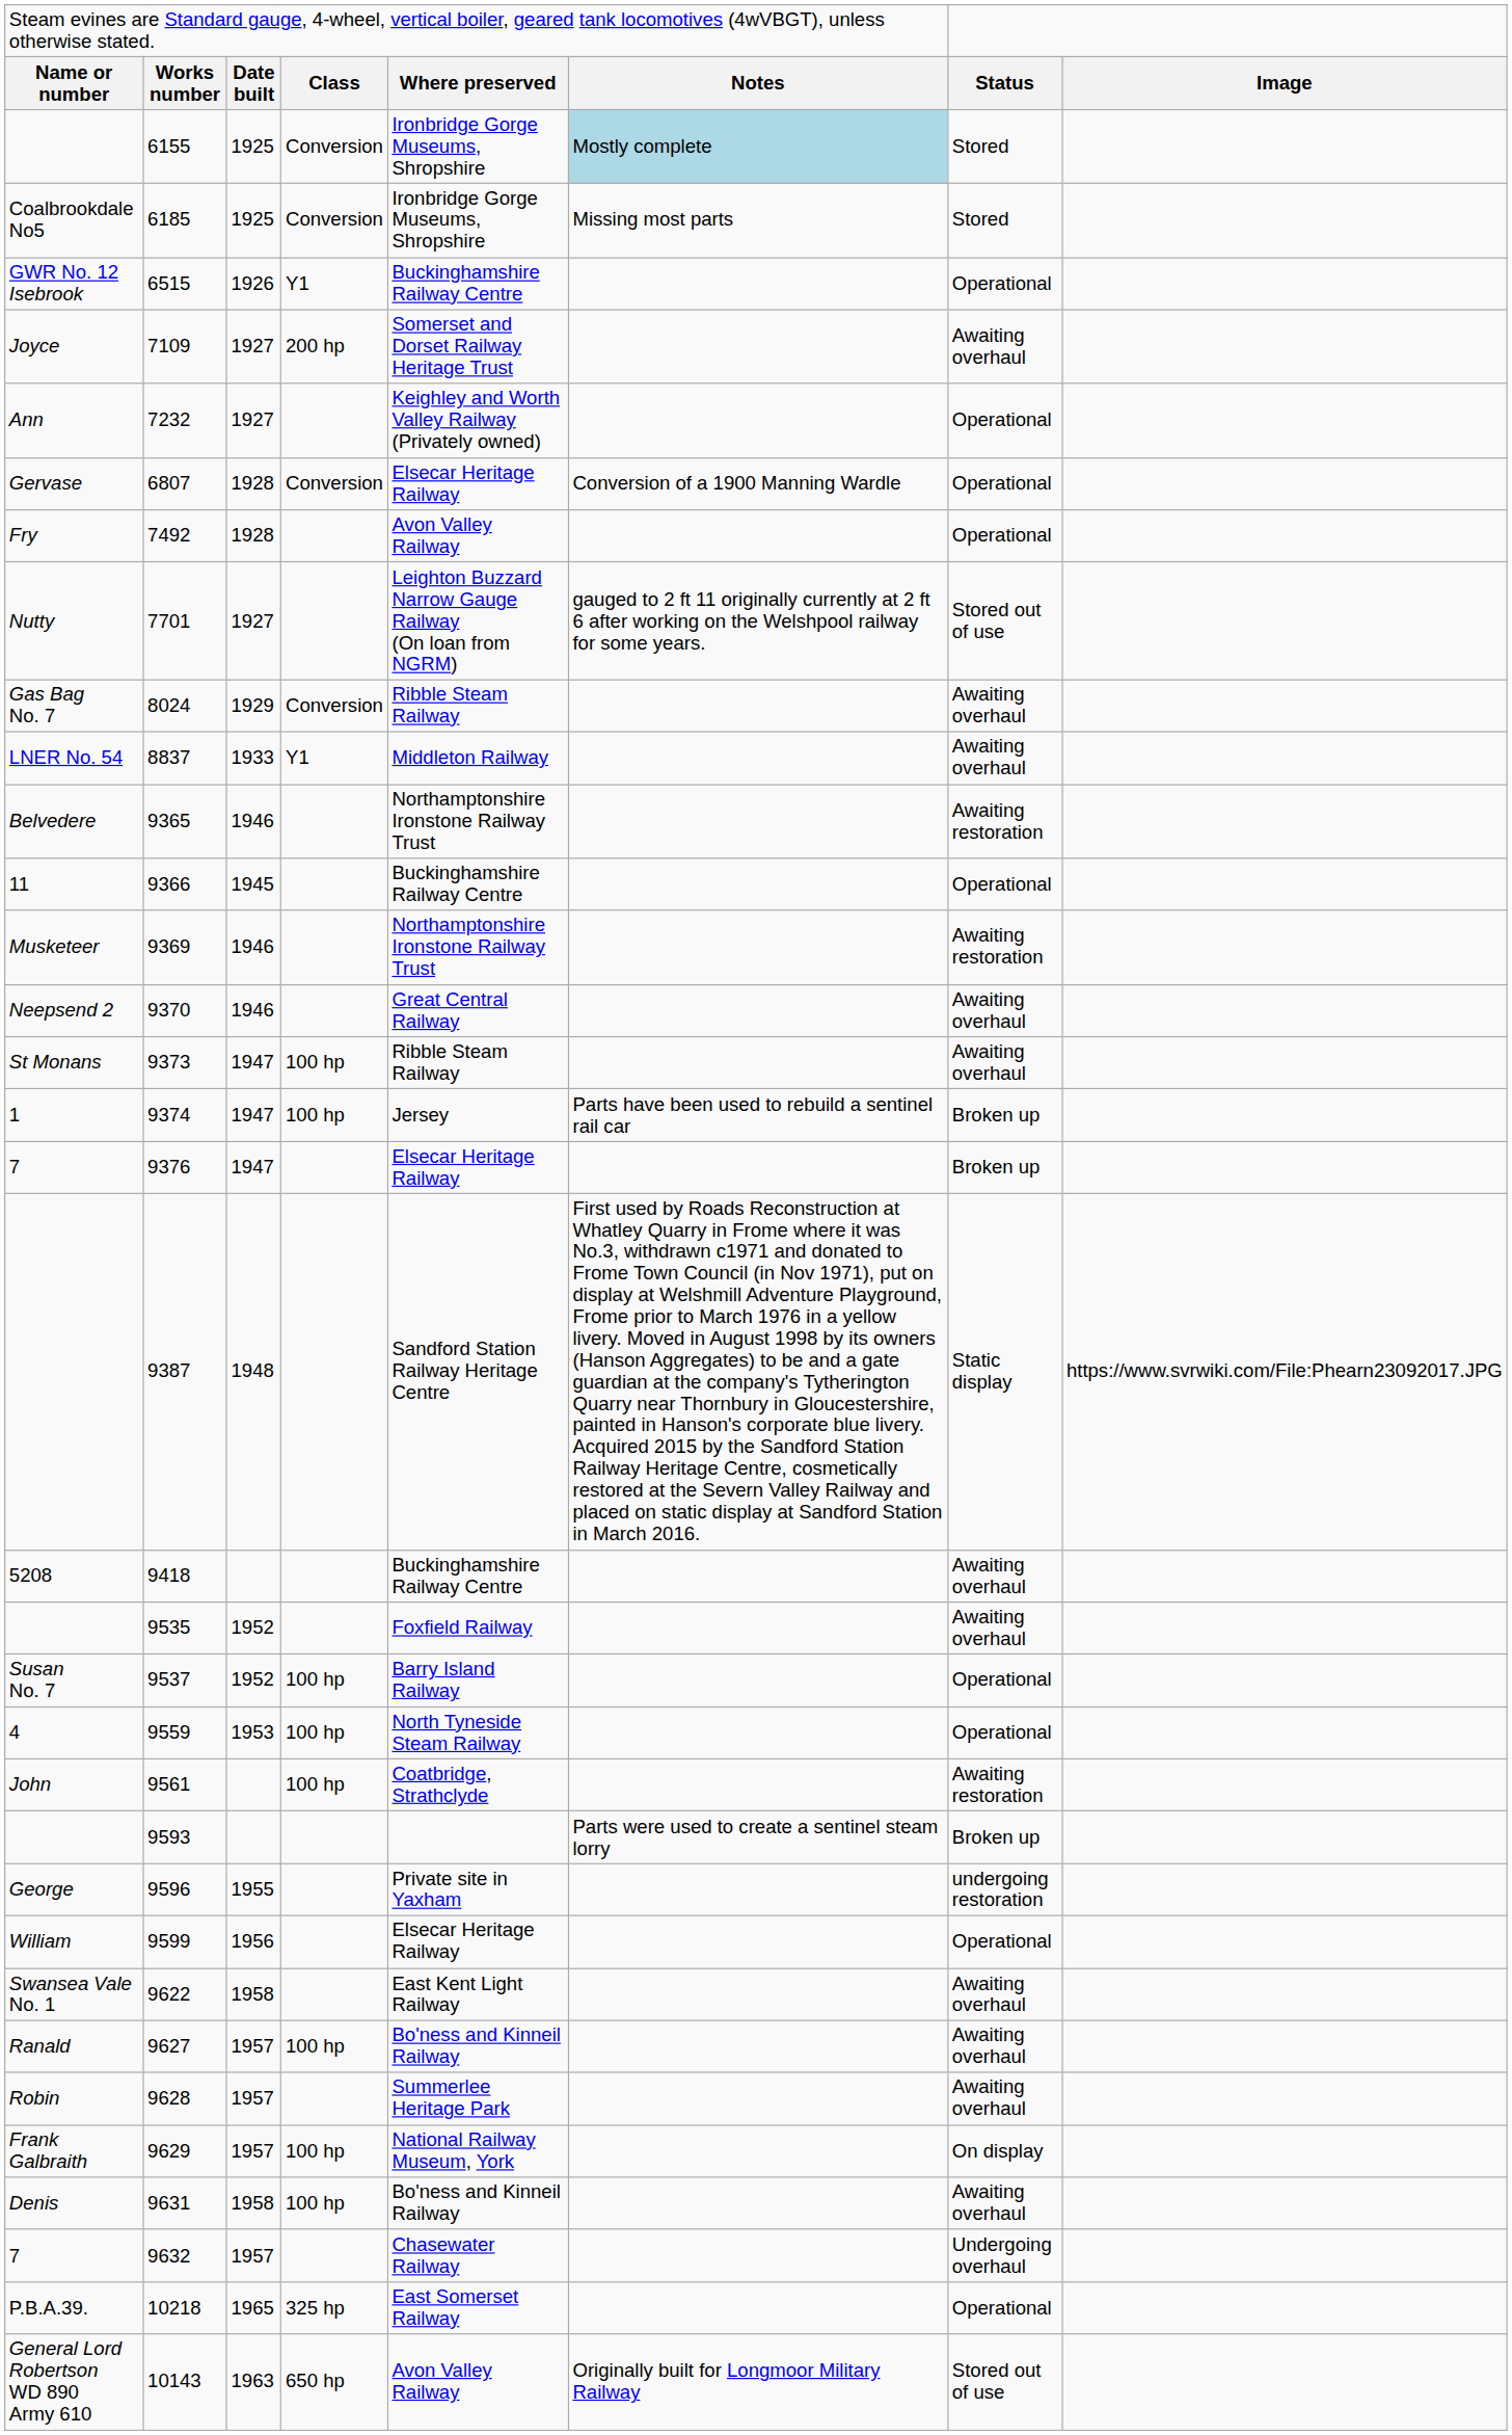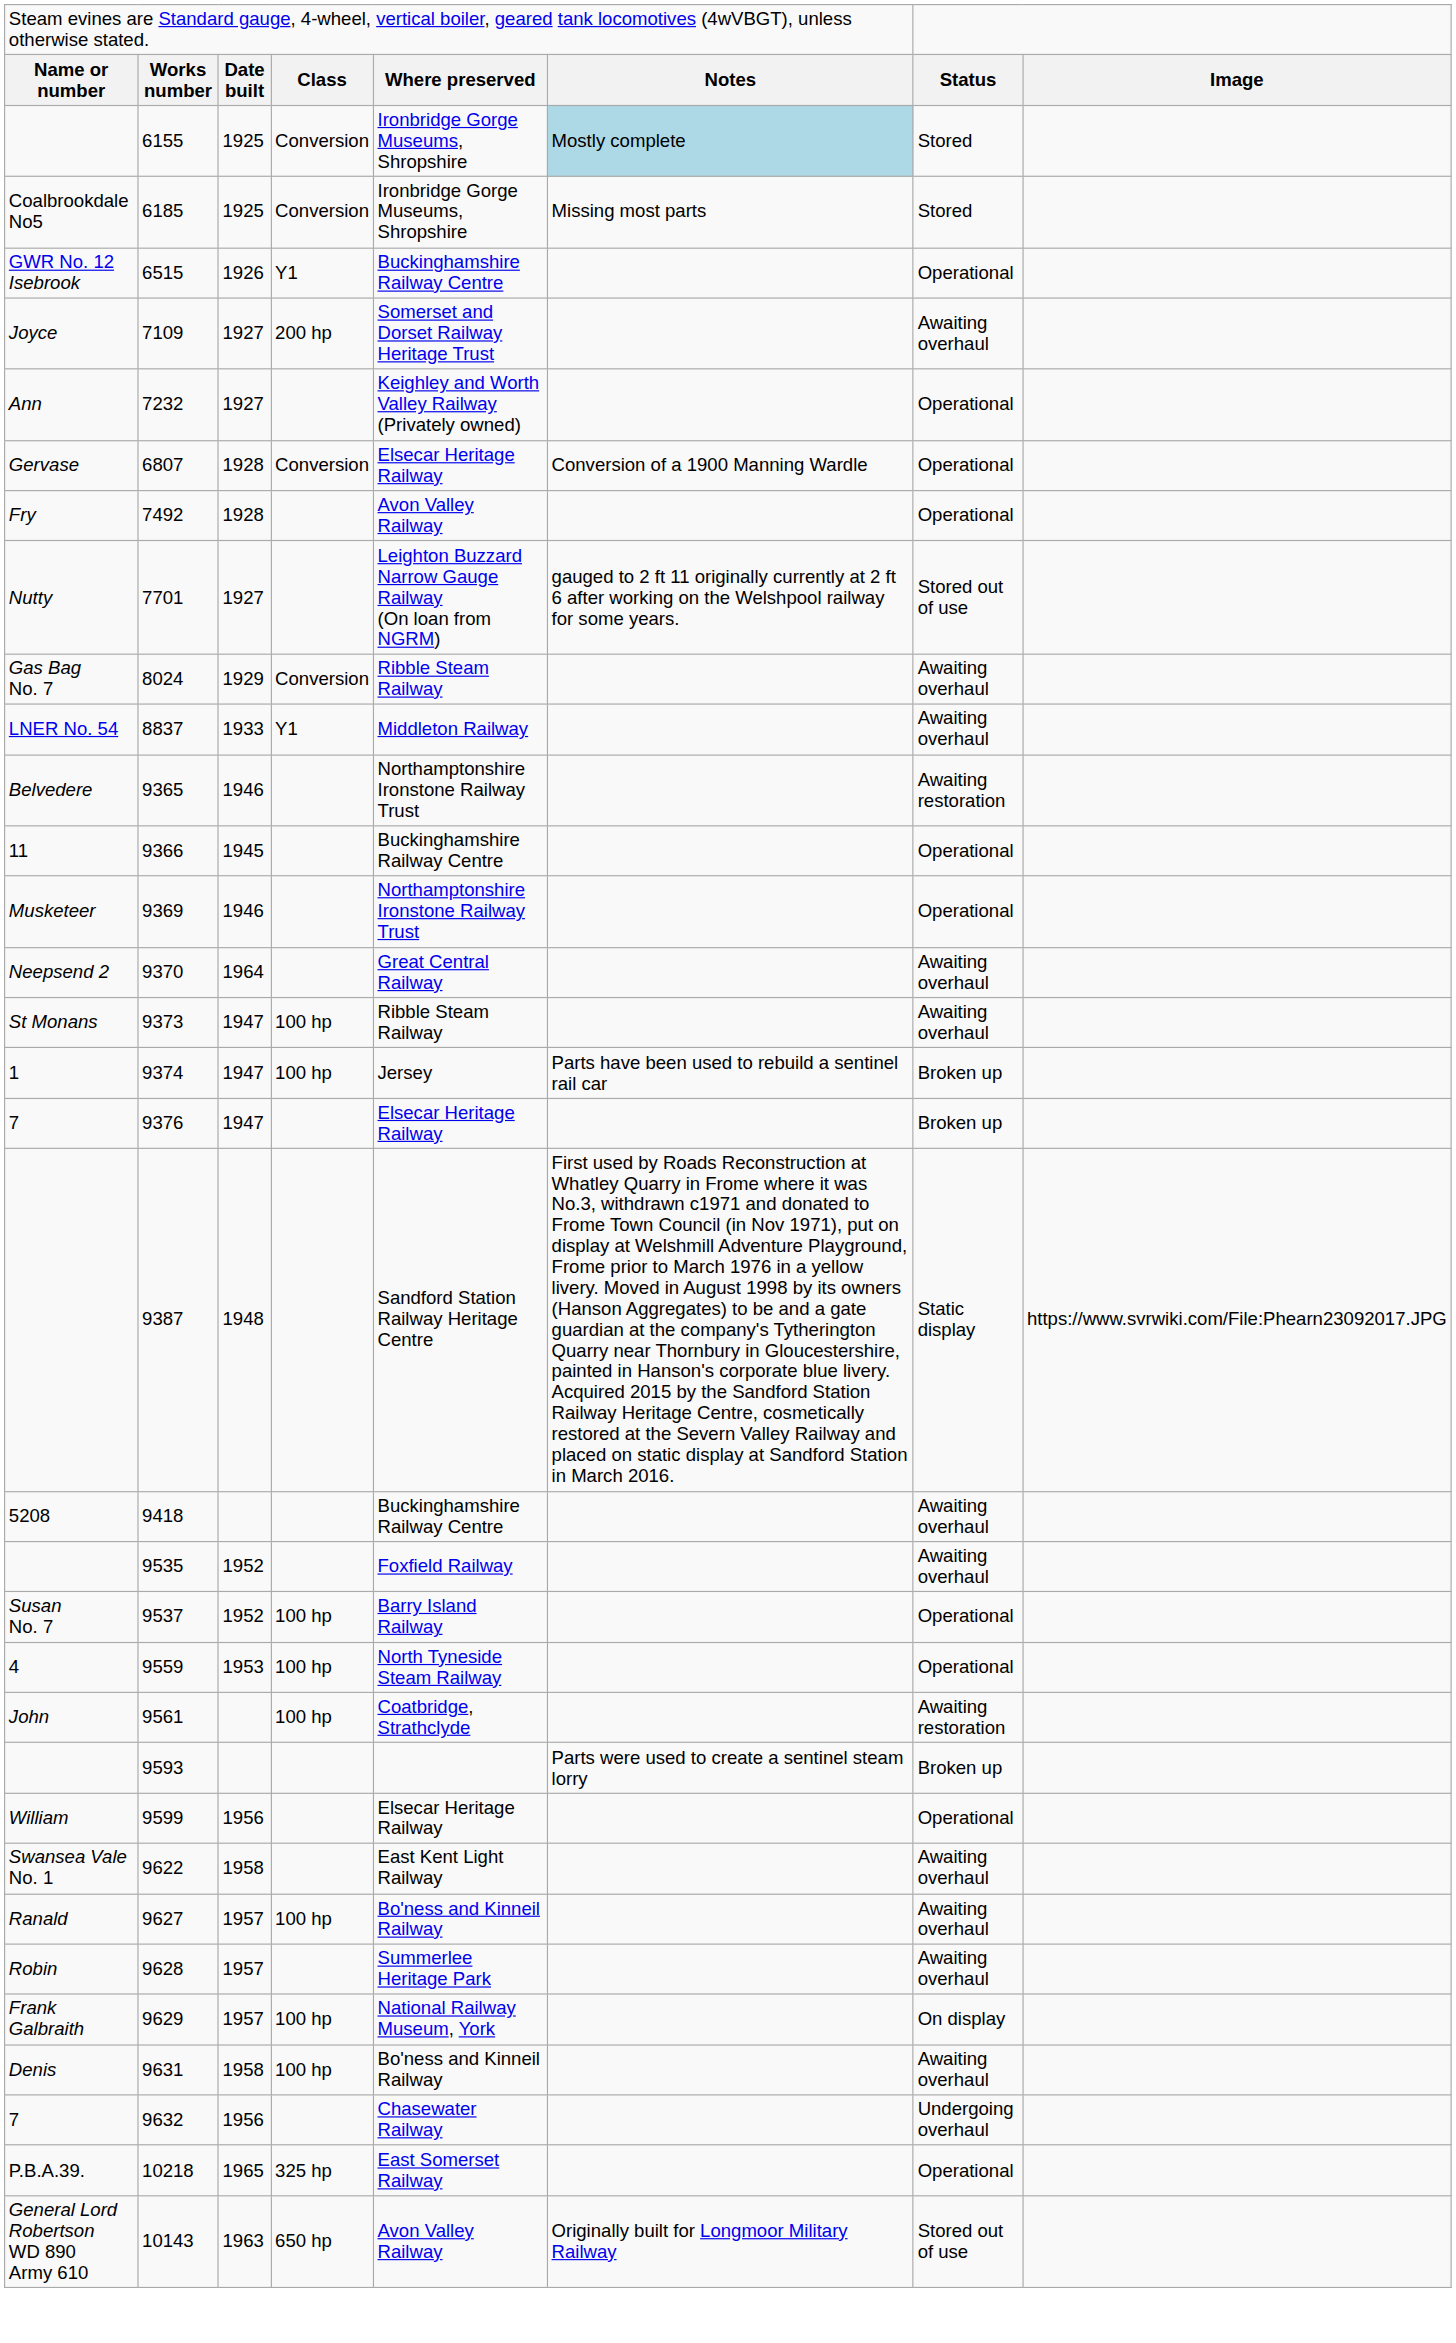9369 | column 7: Awaiting restoration -> Operational
9370 | column 3: 1946 -> 1964
- row: George | 9596 | 1955 | Private site in Yaxham | undergoing restoration
9632 | column 3: 1957 -> 1956
